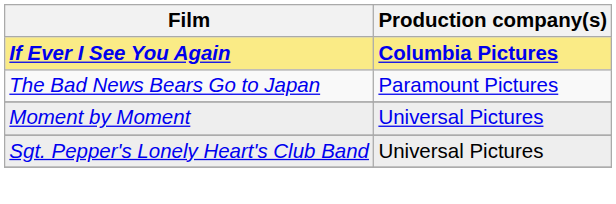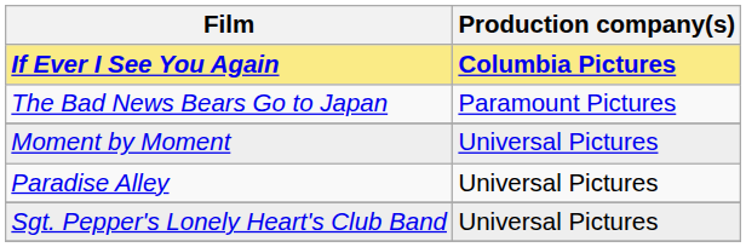+ row: Paradise Alley | Universal Pictures
